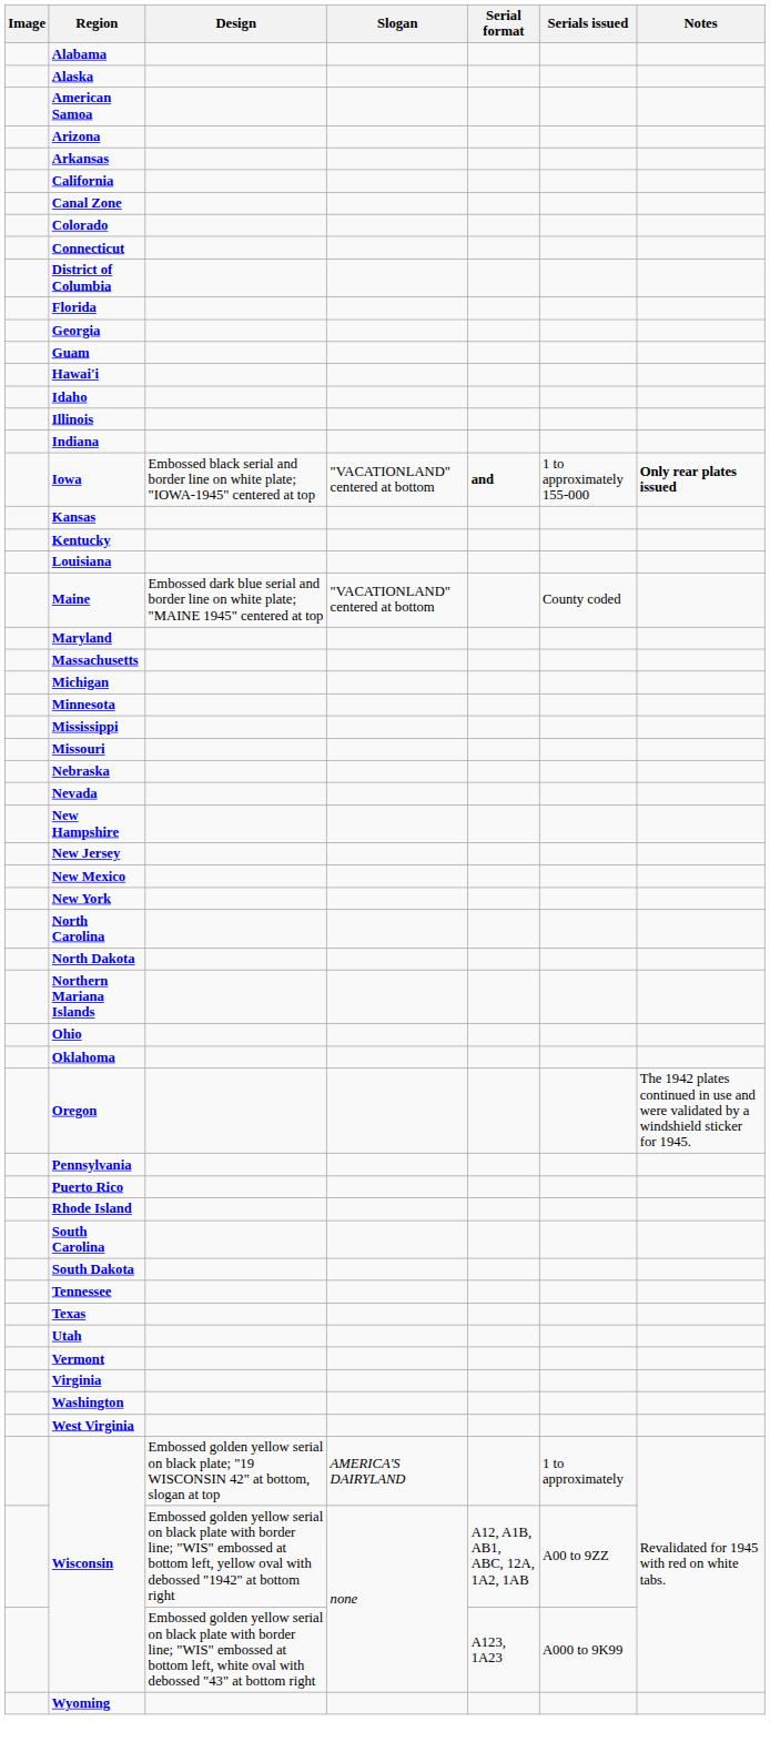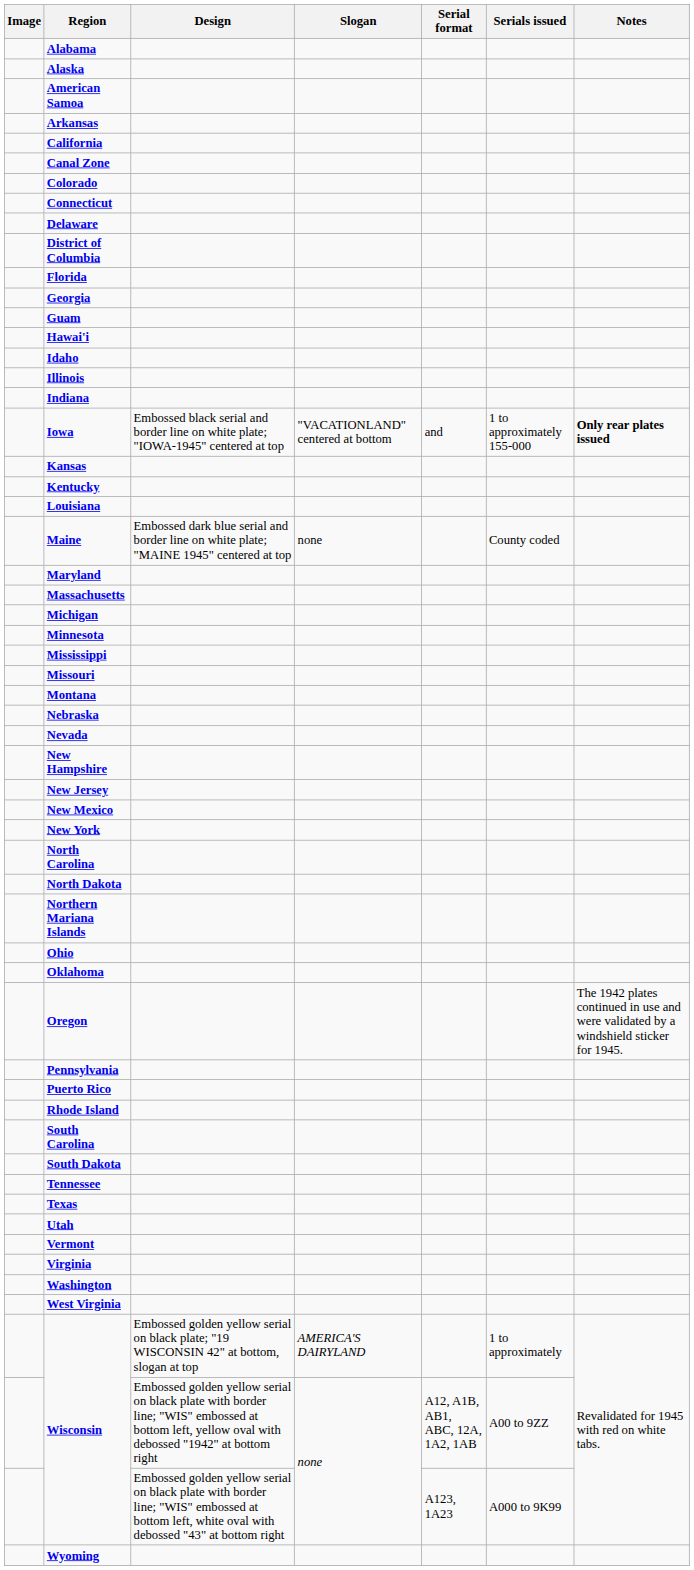- row: Arizona
+ row: Delaware
Iowa | Serial format: bold -> normal
Maine | Slogan: "VACATIONLAND" centered at bottom -> none
+ row: Montana
